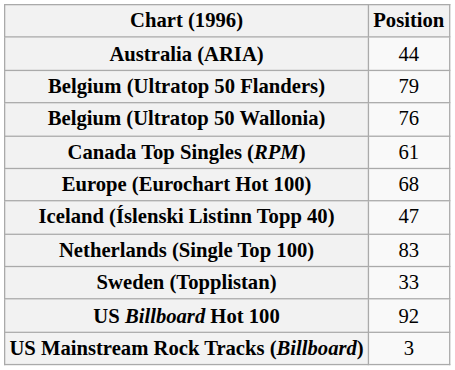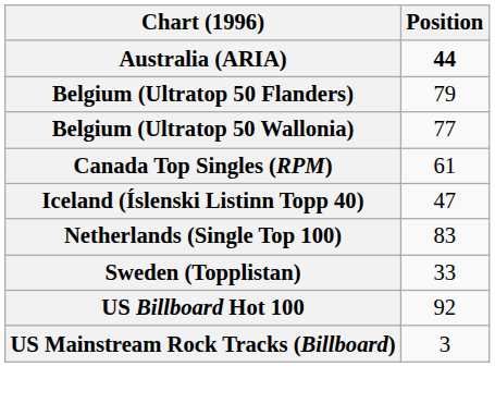Australia (ARIA) | Position: normal -> bold
Belgium (Ultratop 50 Wallonia) | Position: 76 -> 77
- row: Europe (Eurochart Hot 100) | 68
